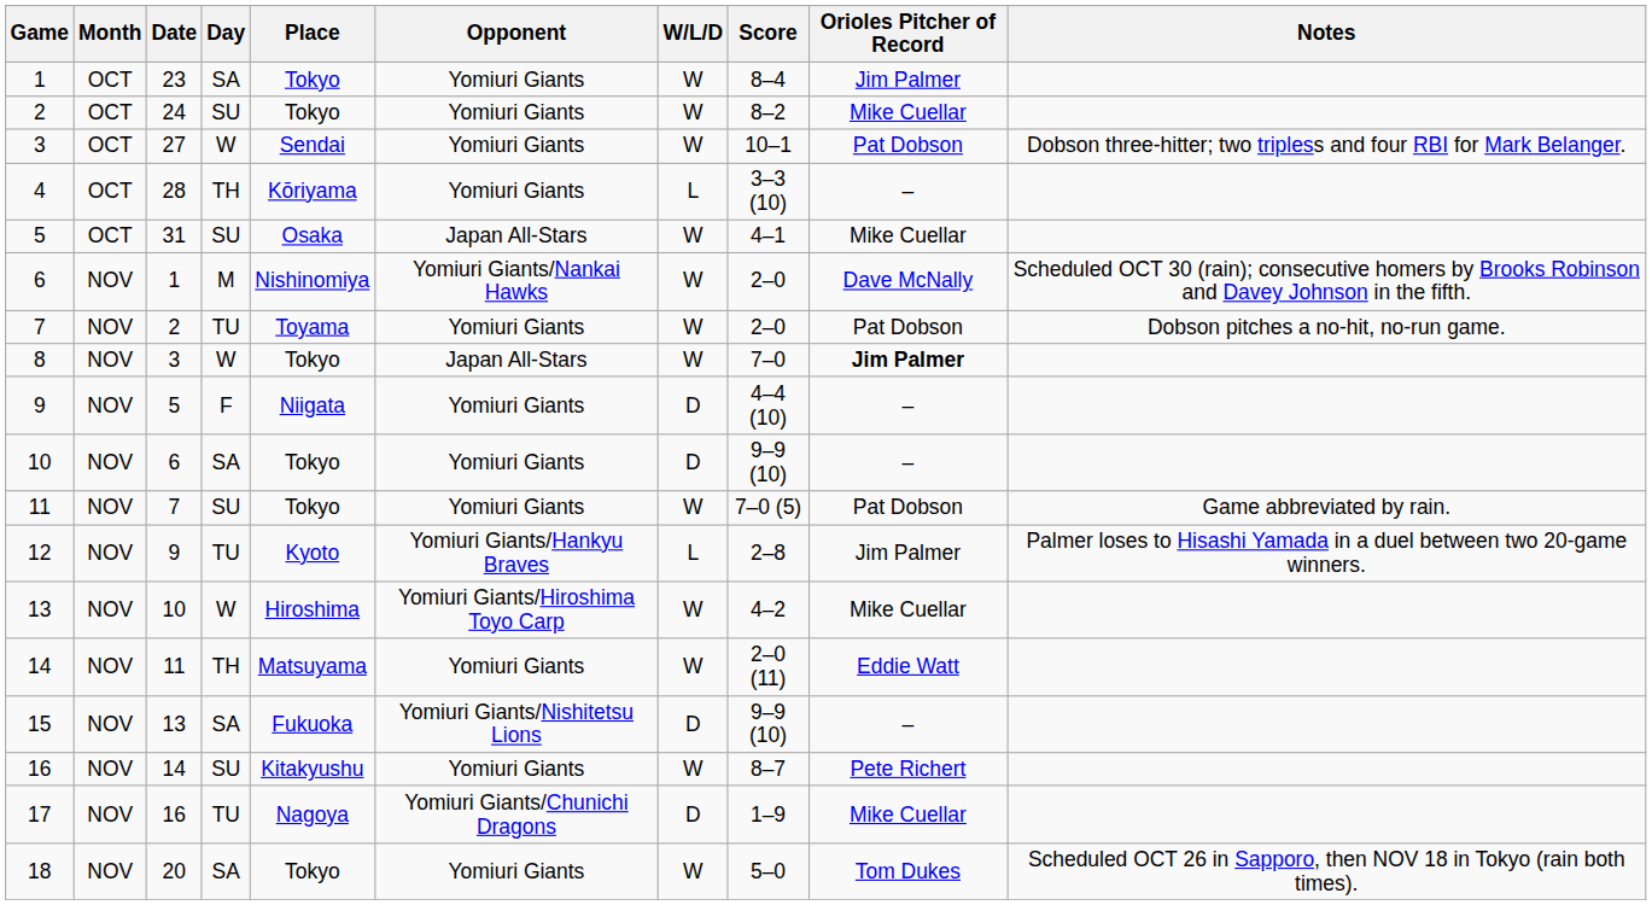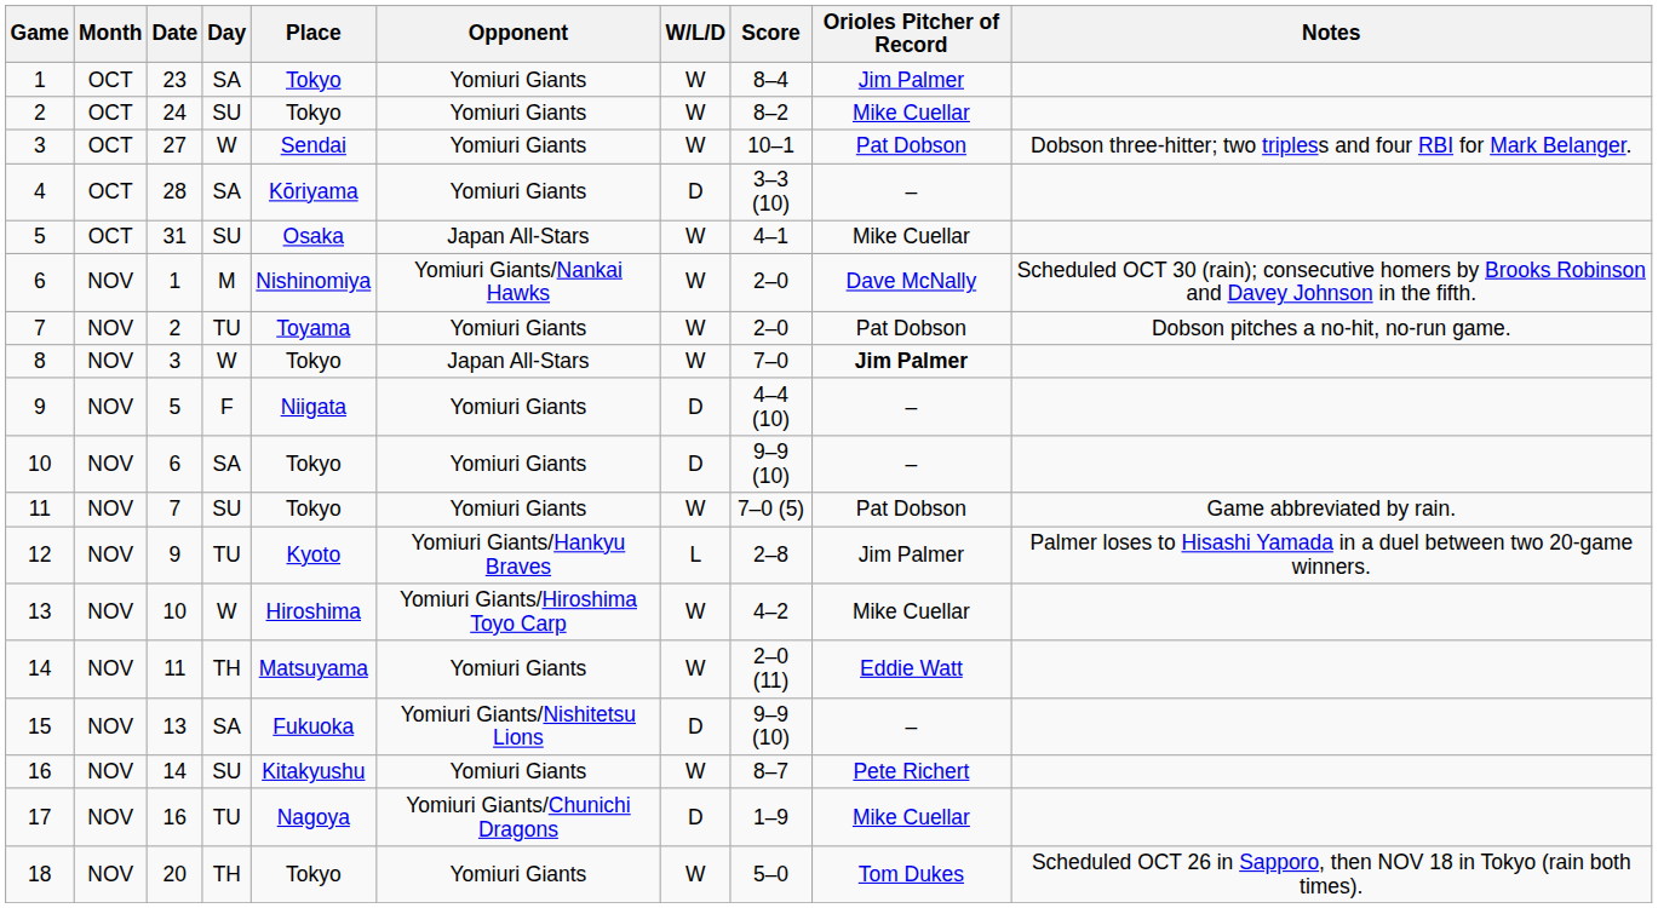4 | Day: TH -> SA
4 | W/L/D: L -> D
18 | Day: SA -> TH
